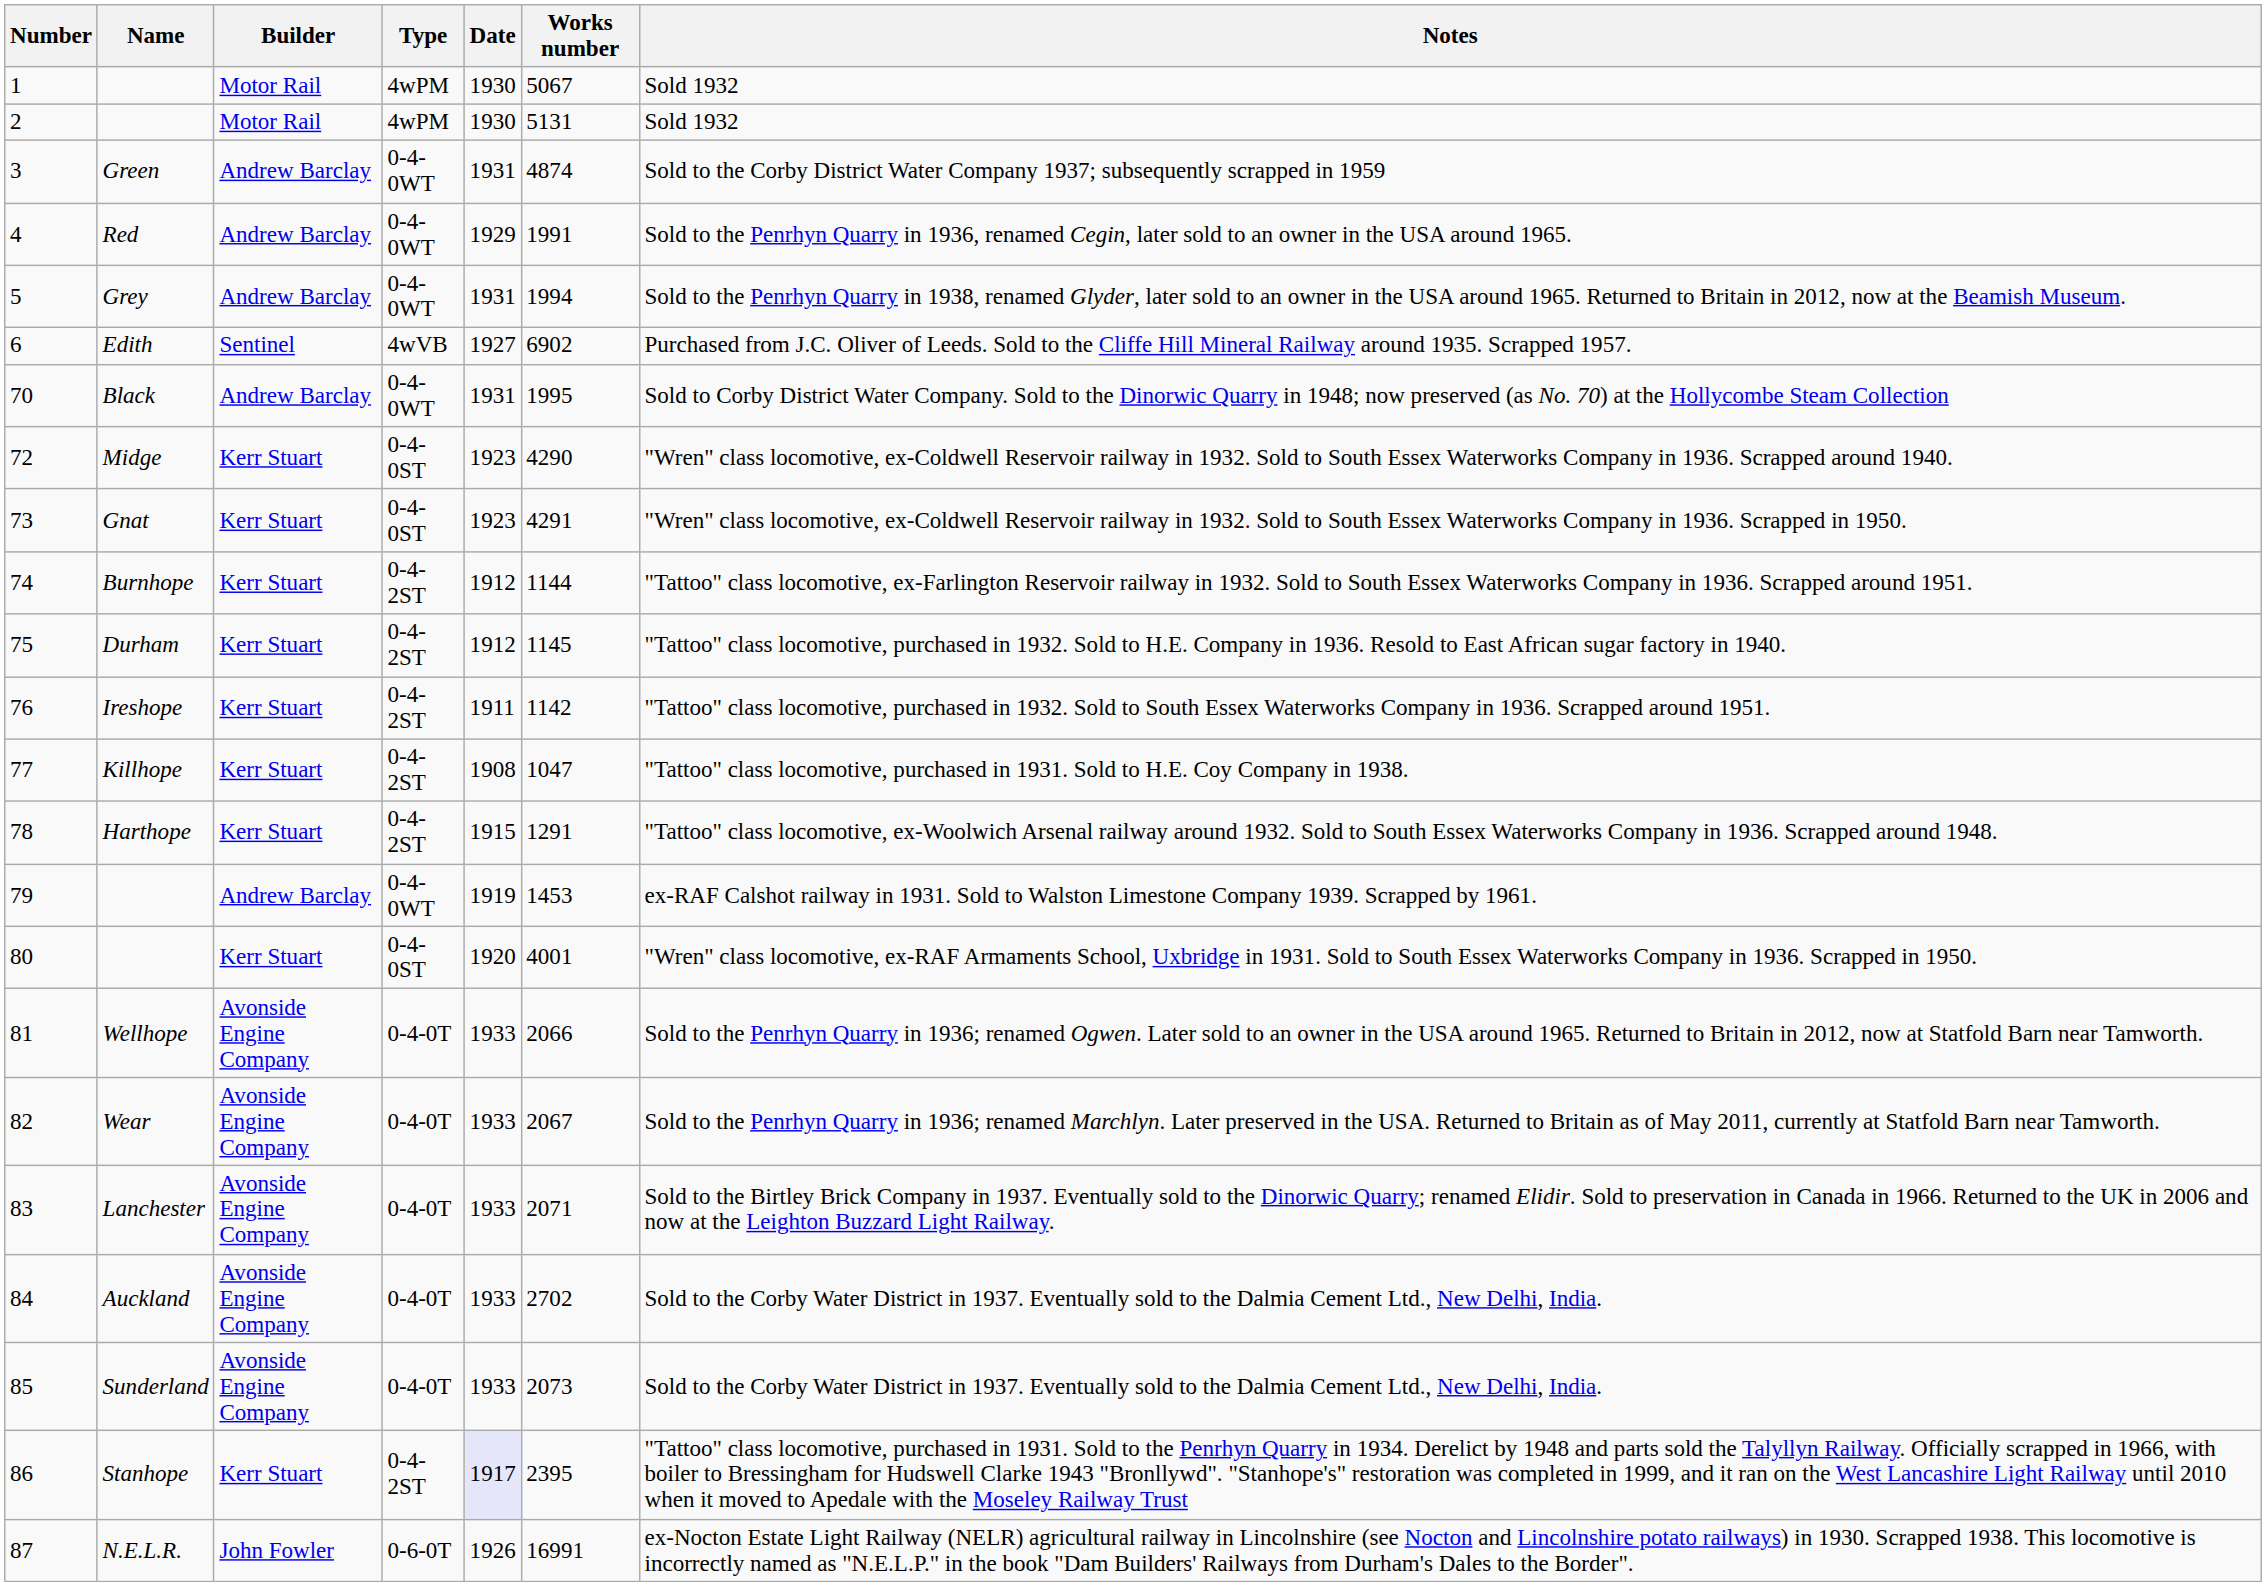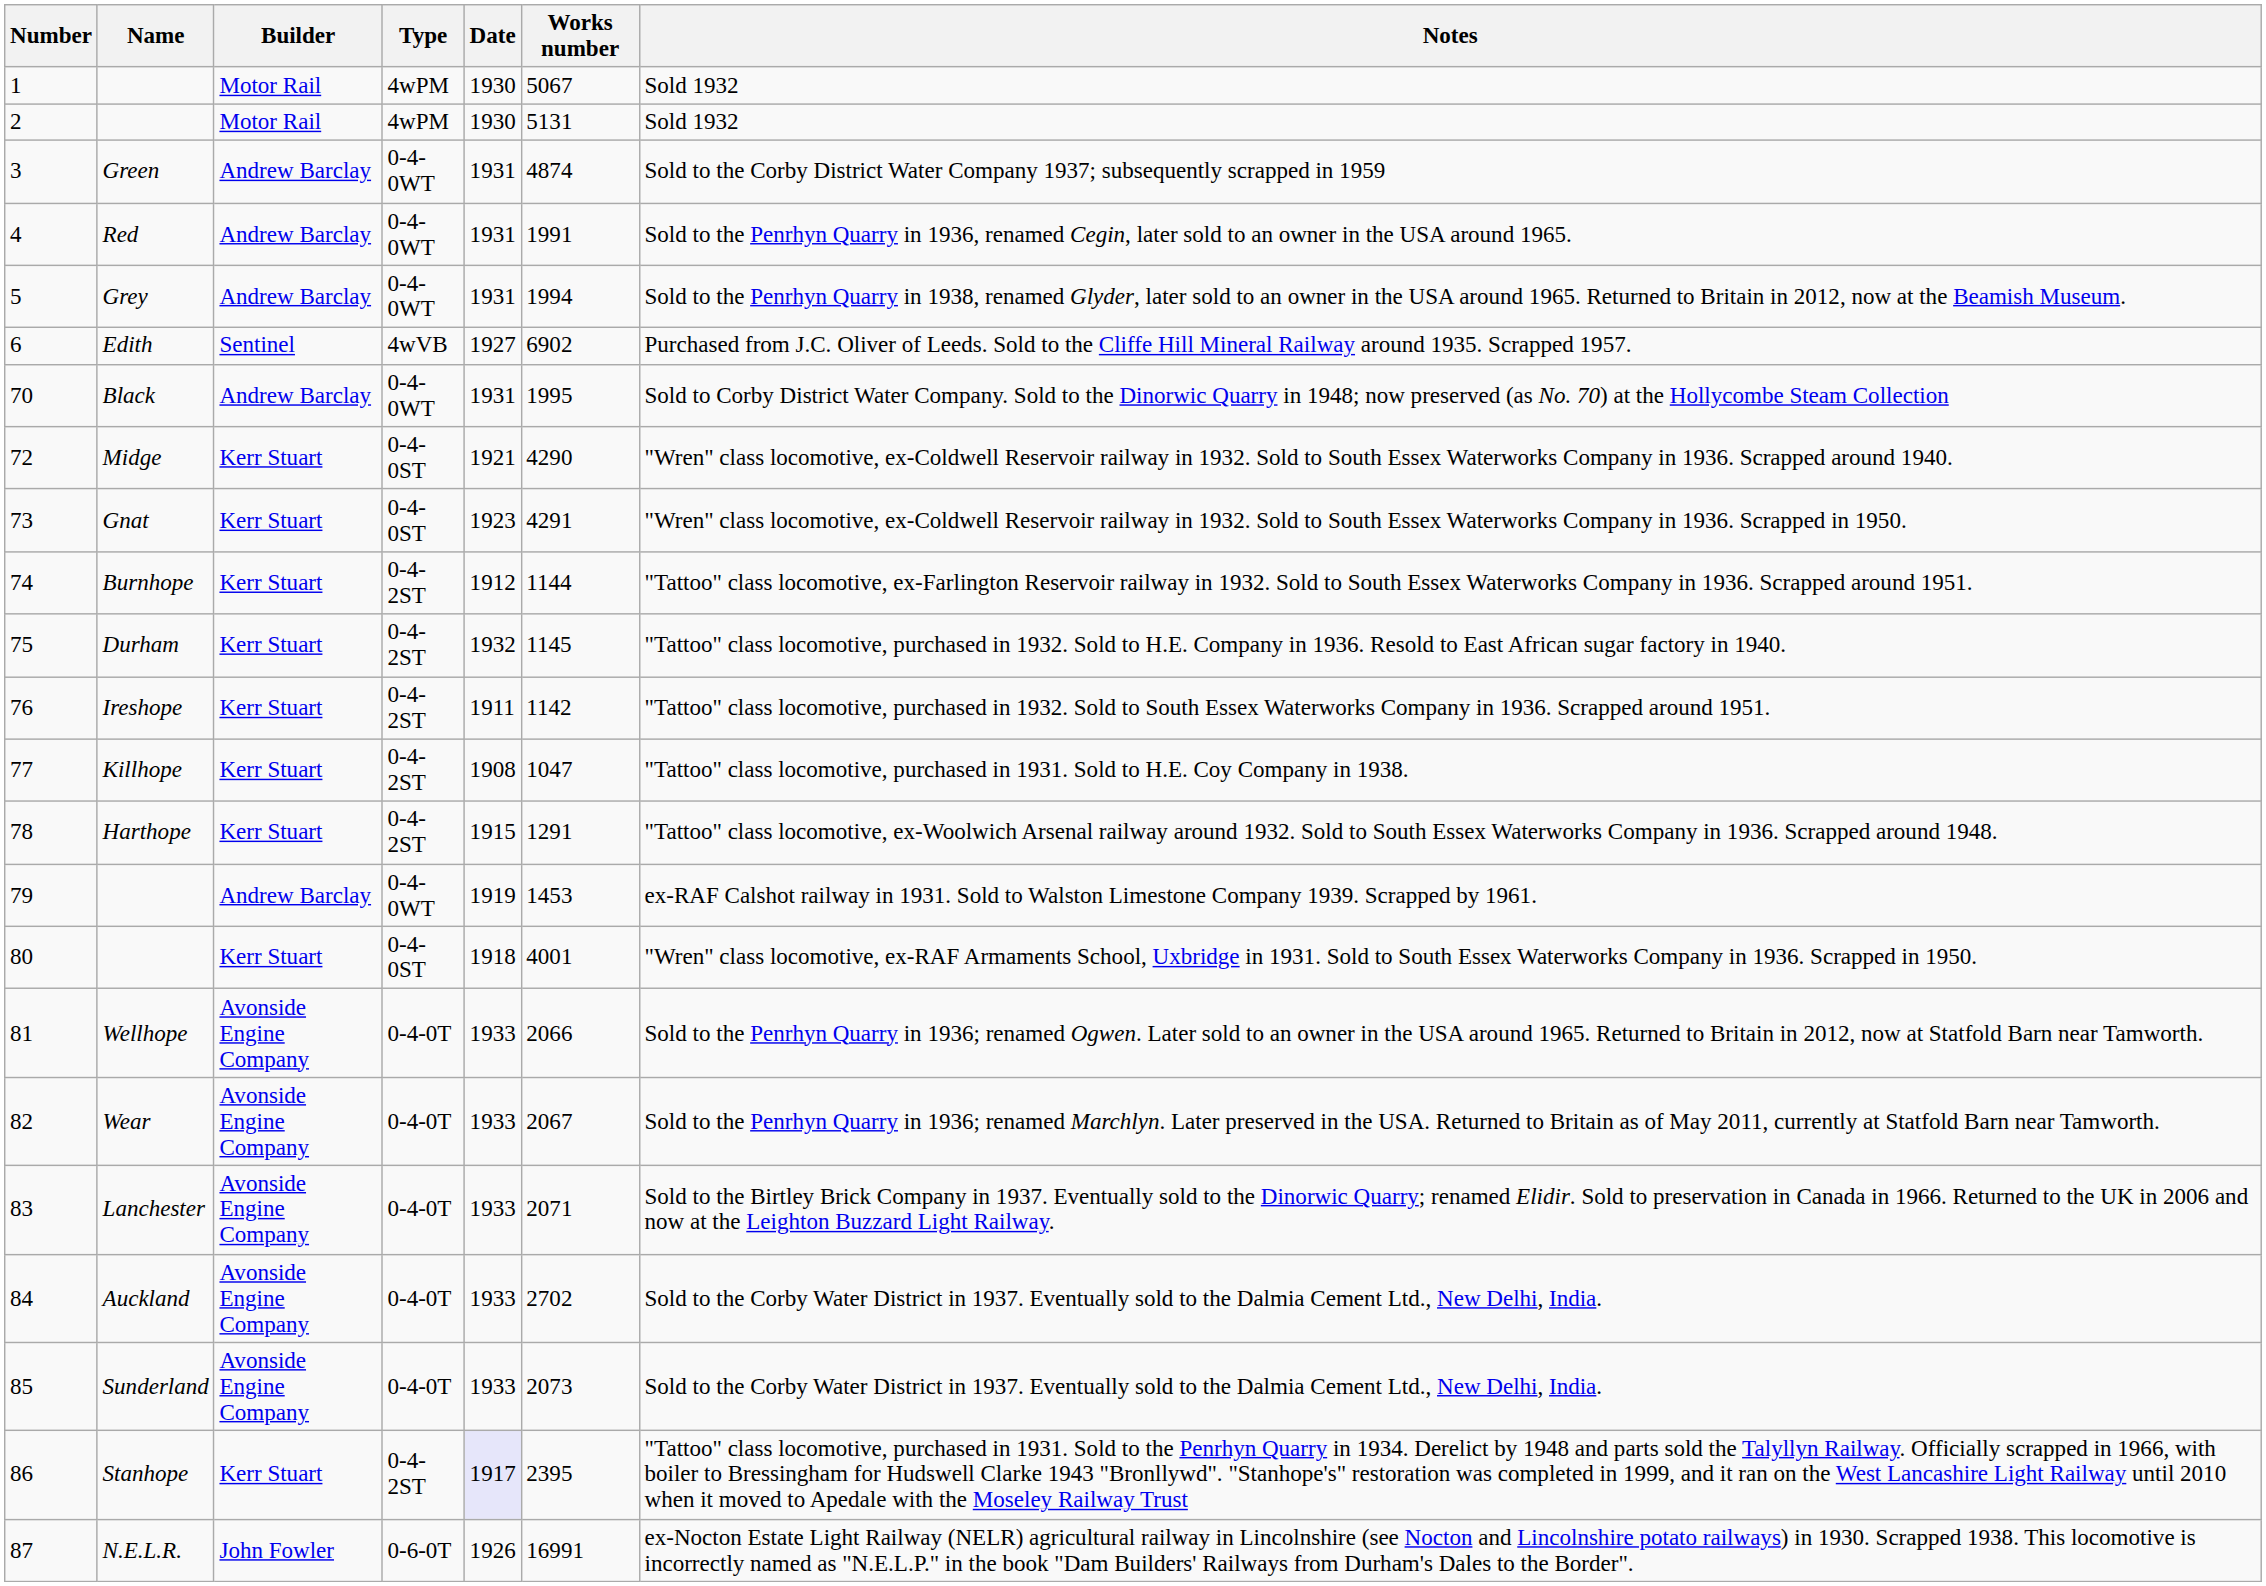4 | Date: 1929 -> 1931
72 | Date: 1923 -> 1921
75 | Date: 1912 -> 1932
80 | Date: 1920 -> 1918
